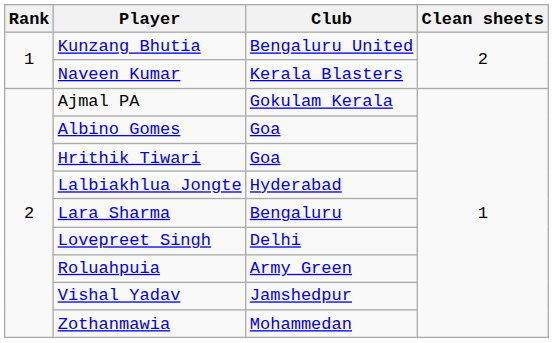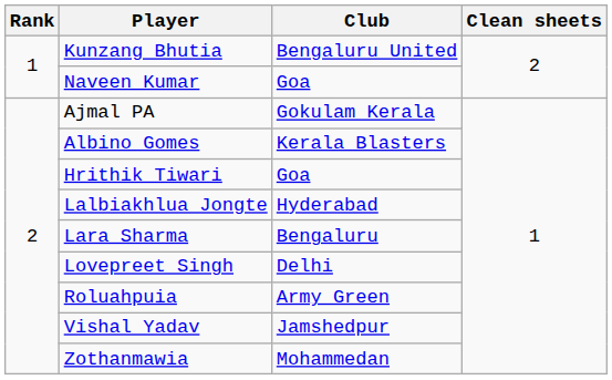Naveen Kumar | Club: Kerala Blasters -> Goa
Albino Gomes | Club: Goa -> Kerala Blasters
